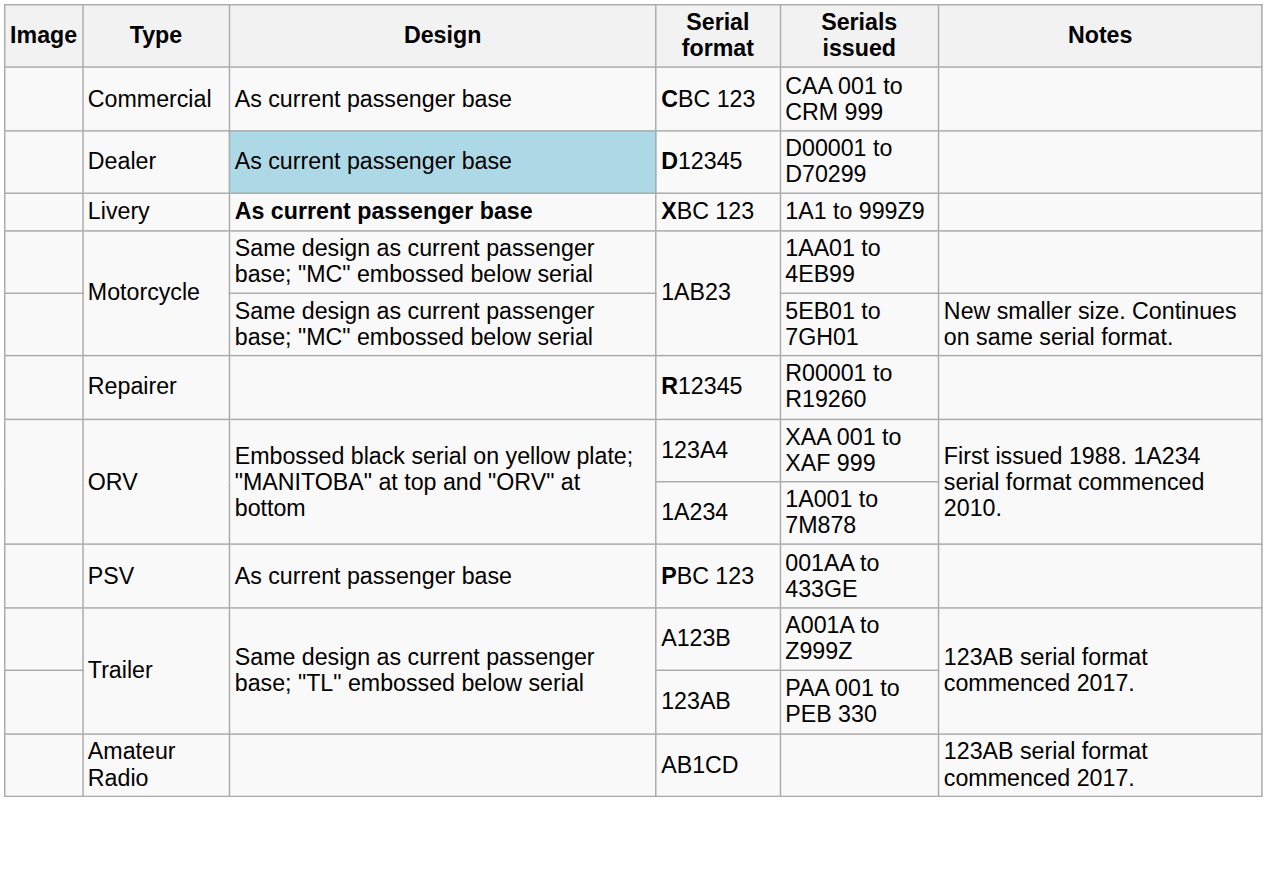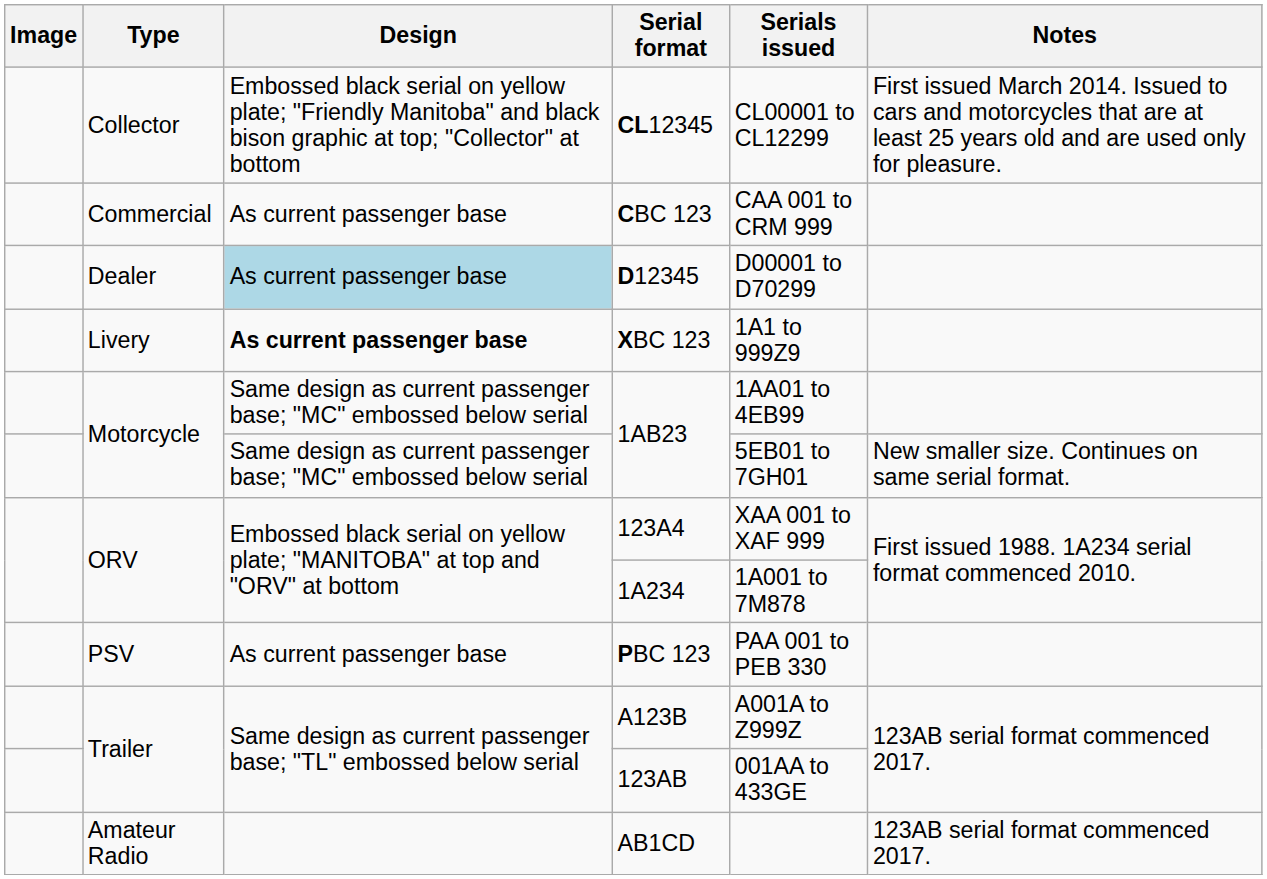+ row: Collector | Embossed black serial on yellow plate; "Friendly Manitoba" and black bison graphic at top; "Collector" at bottom | CL12345 | CL00001 to CL12299 | First issued March 2014. Issued to cars and motorcycles that are at least 25 years old and are used only for pleasure.
- row: Repairer | R12345 | R00001 to R19260
PBC 123 | Serials issued: 001AA to 433GE -> PAA 001 to PEB 330
123AB | Serials issued: PAA 001 to PEB 330 -> 001AA to 433GE
